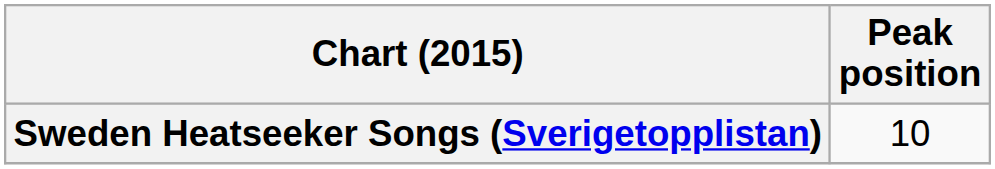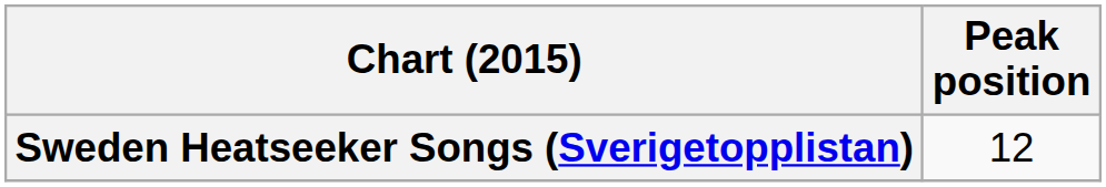Sweden Heatseeker Songs (Sverigetopplistan) | Peak position: 10 -> 12
